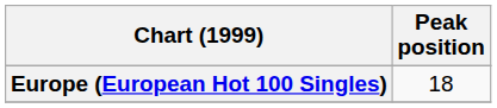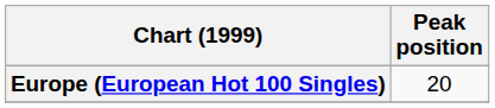Europe (European Hot 100 Singles) | Peak position: 18 -> 20
